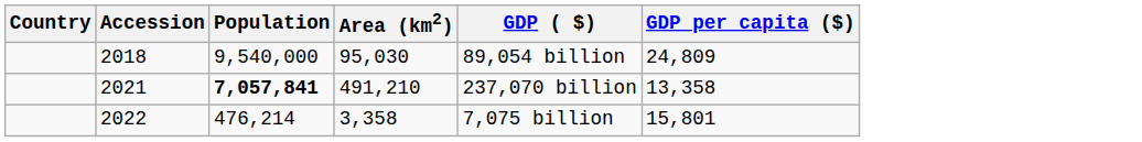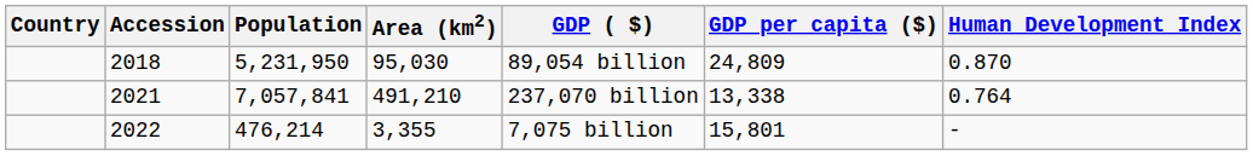+ column: Human Development Index | 0.870 | 0.764 | -
2018 | Population: 9,540,000 -> 5,231,950
2021 | Population: bold -> normal
2021 | GDP per capita ($): 13,358 -> 13,338
2022 | Area (km2): 3,358 -> 3,355
